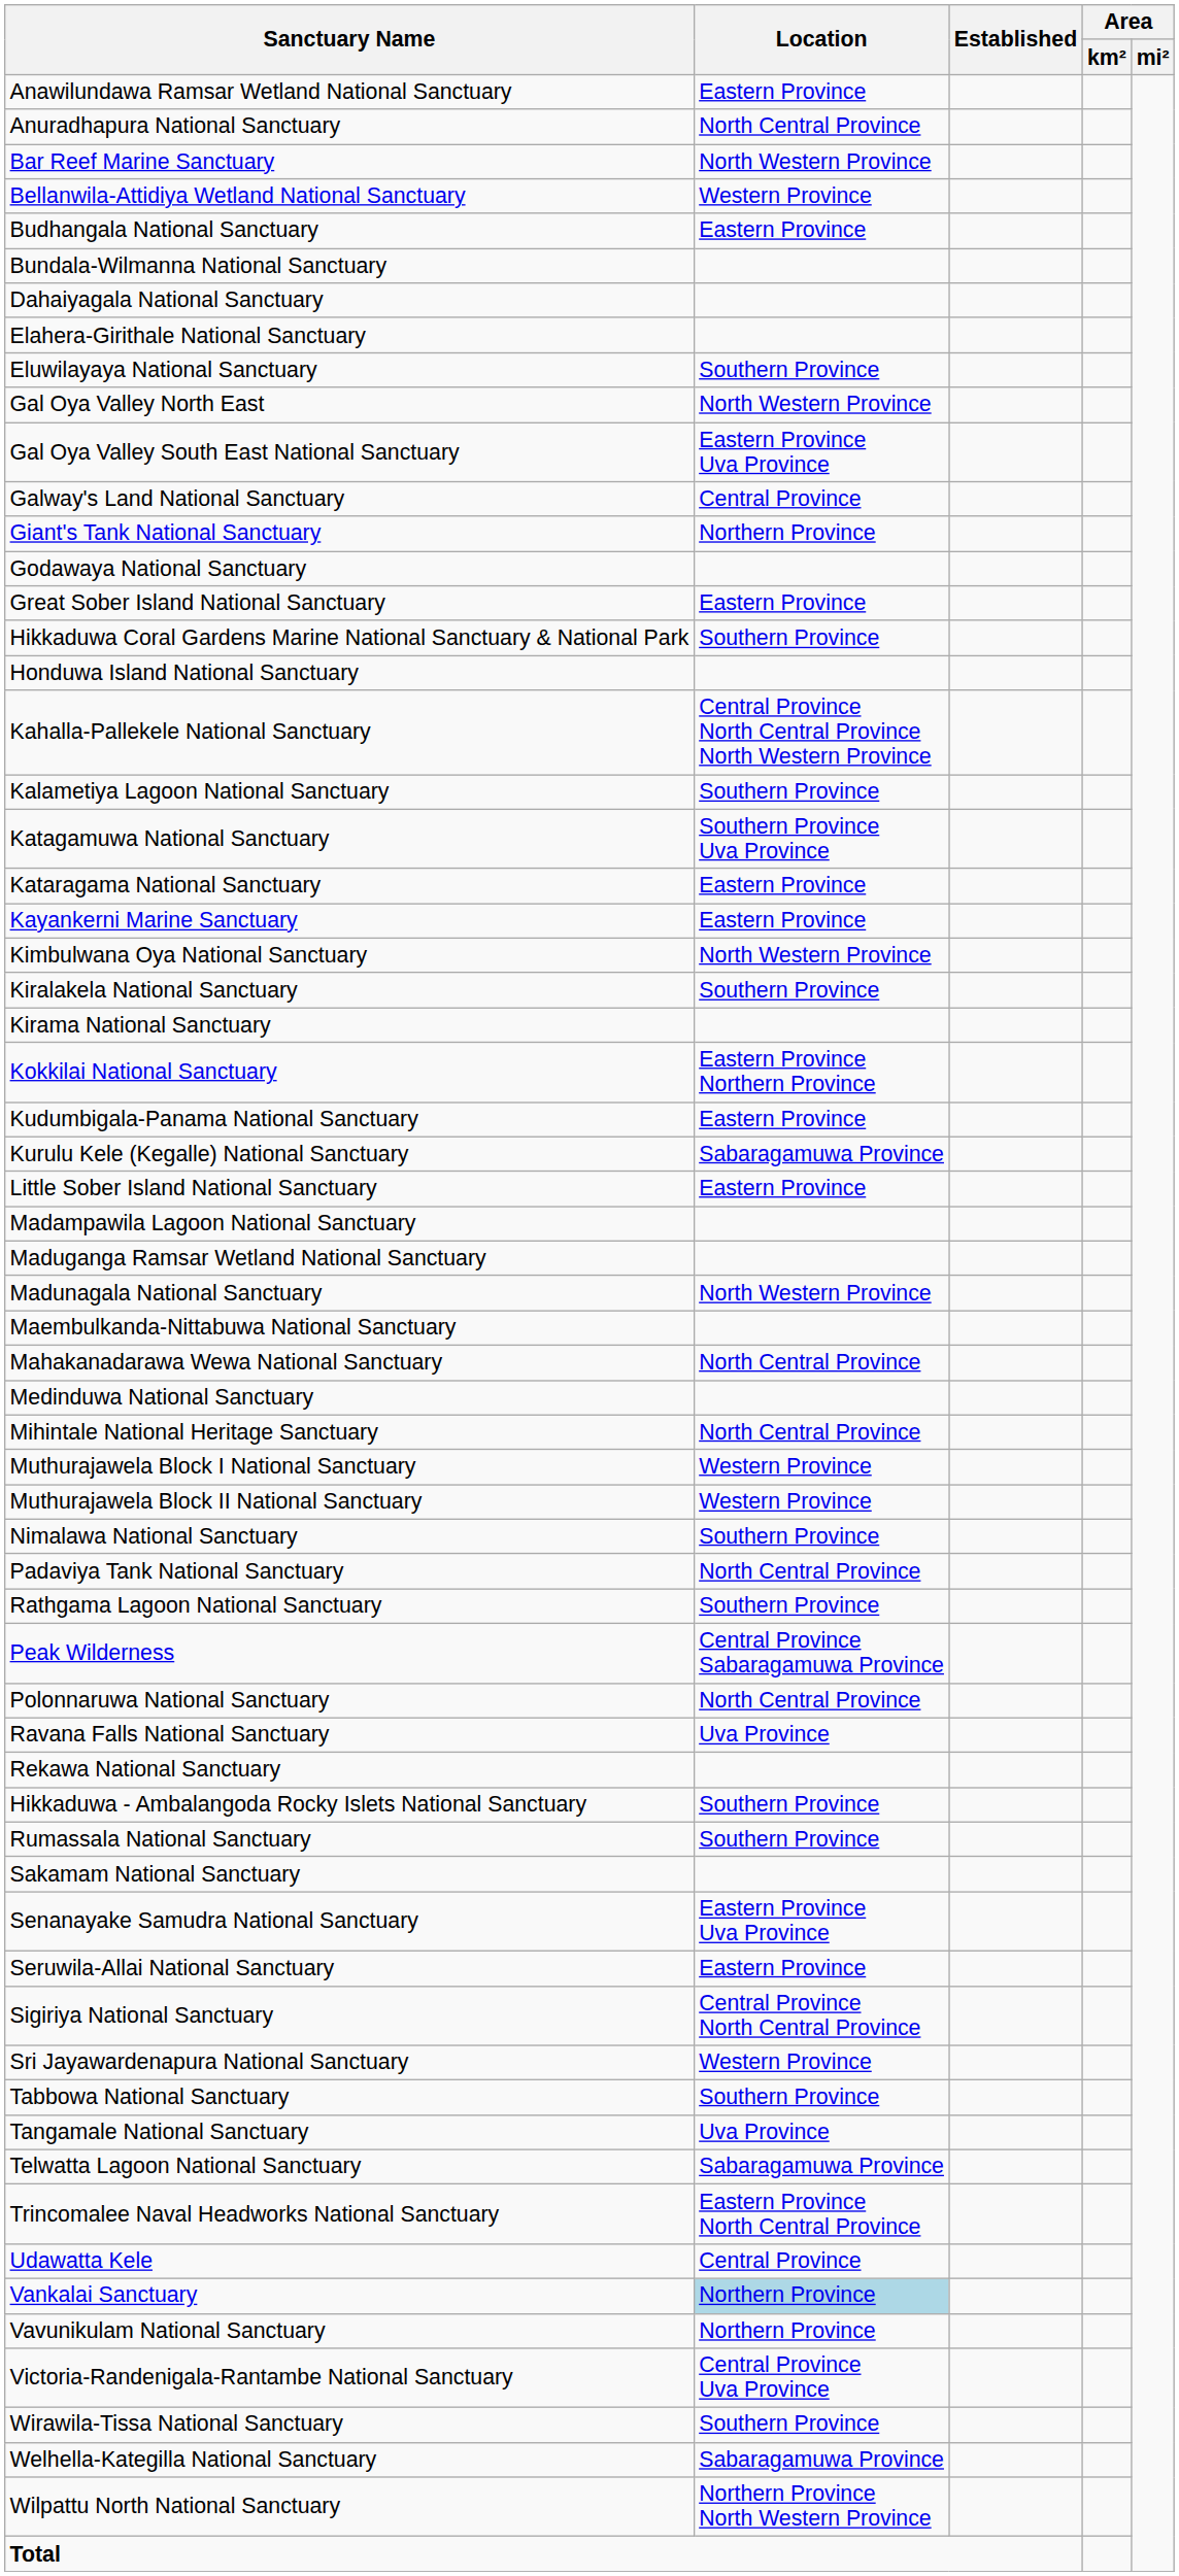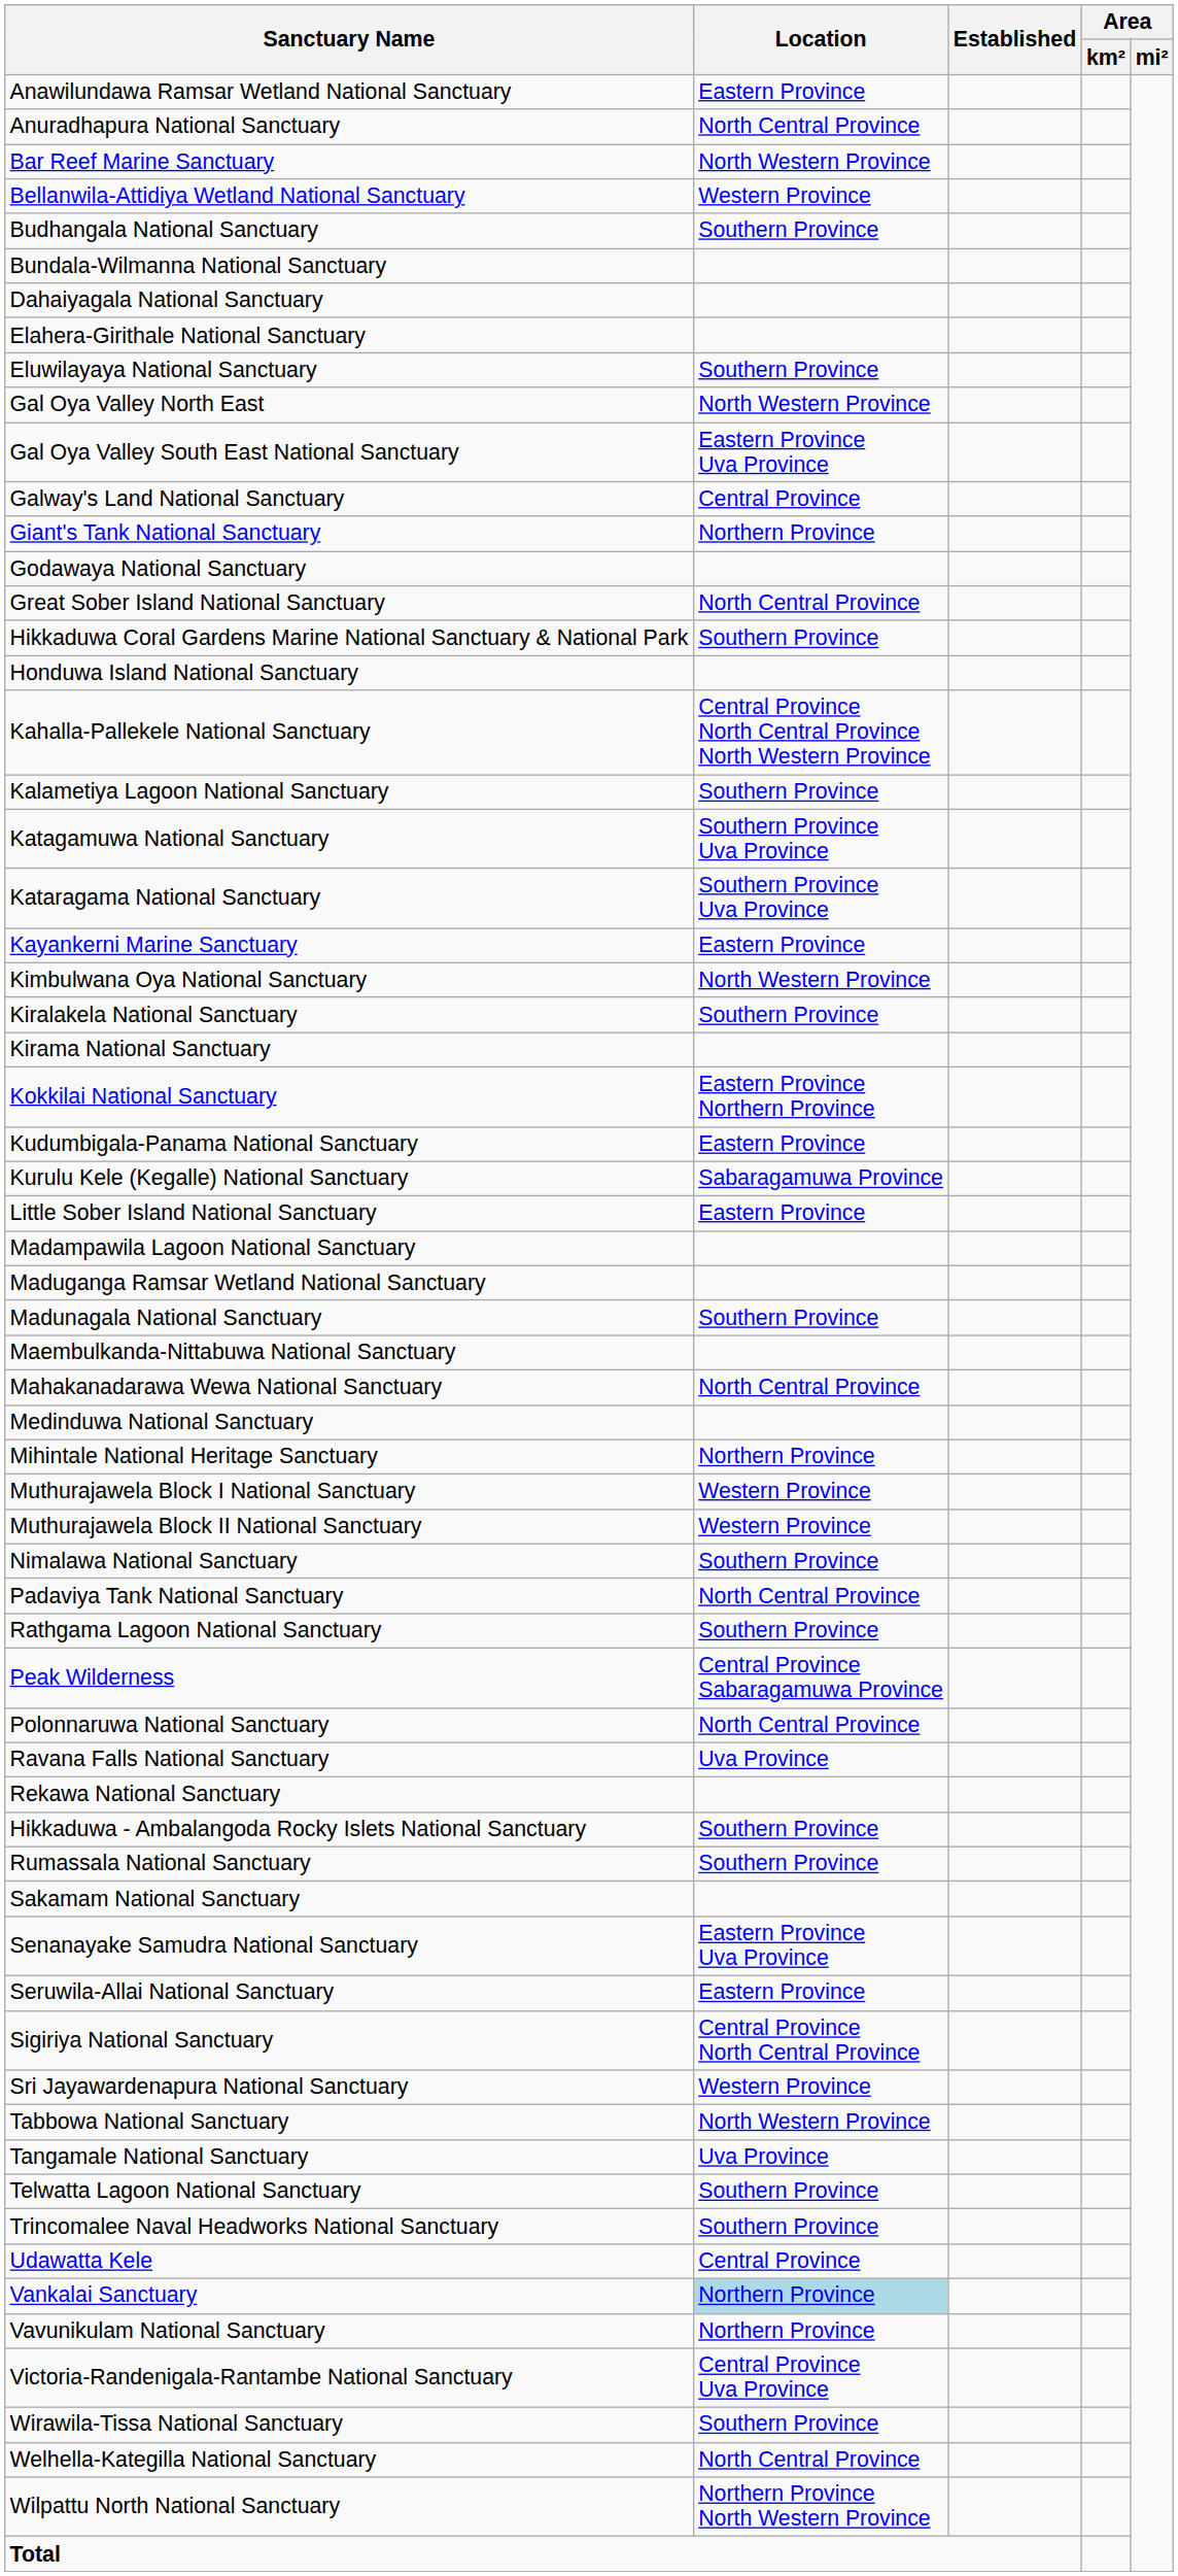Budhangala National Sanctuary | Location: Eastern Province -> Southern Province
Great Sober Island National Sanctuary | Location: Eastern Province -> North Central Province
Kataragama National Sanctuary | Location: Eastern Province -> Southern Province Uva Province
Madunagala National Sanctuary | Location: North Western Province -> Southern Province
Mihintale National Heritage Sanctuary | Location: North Central Province -> Northern Province
Tabbowa National Sanctuary | Location: Southern Province -> North Western Province
Telwatta Lagoon National Sanctuary | Location: Sabaragamuwa Province -> Southern Province
Trincomalee Naval Headworks National Sanctuary | Location: Eastern Province North Central Province -> Southern Province
Welhella-Kategilla National Sanctuary | Location: Sabaragamuwa Province -> North Central Province
